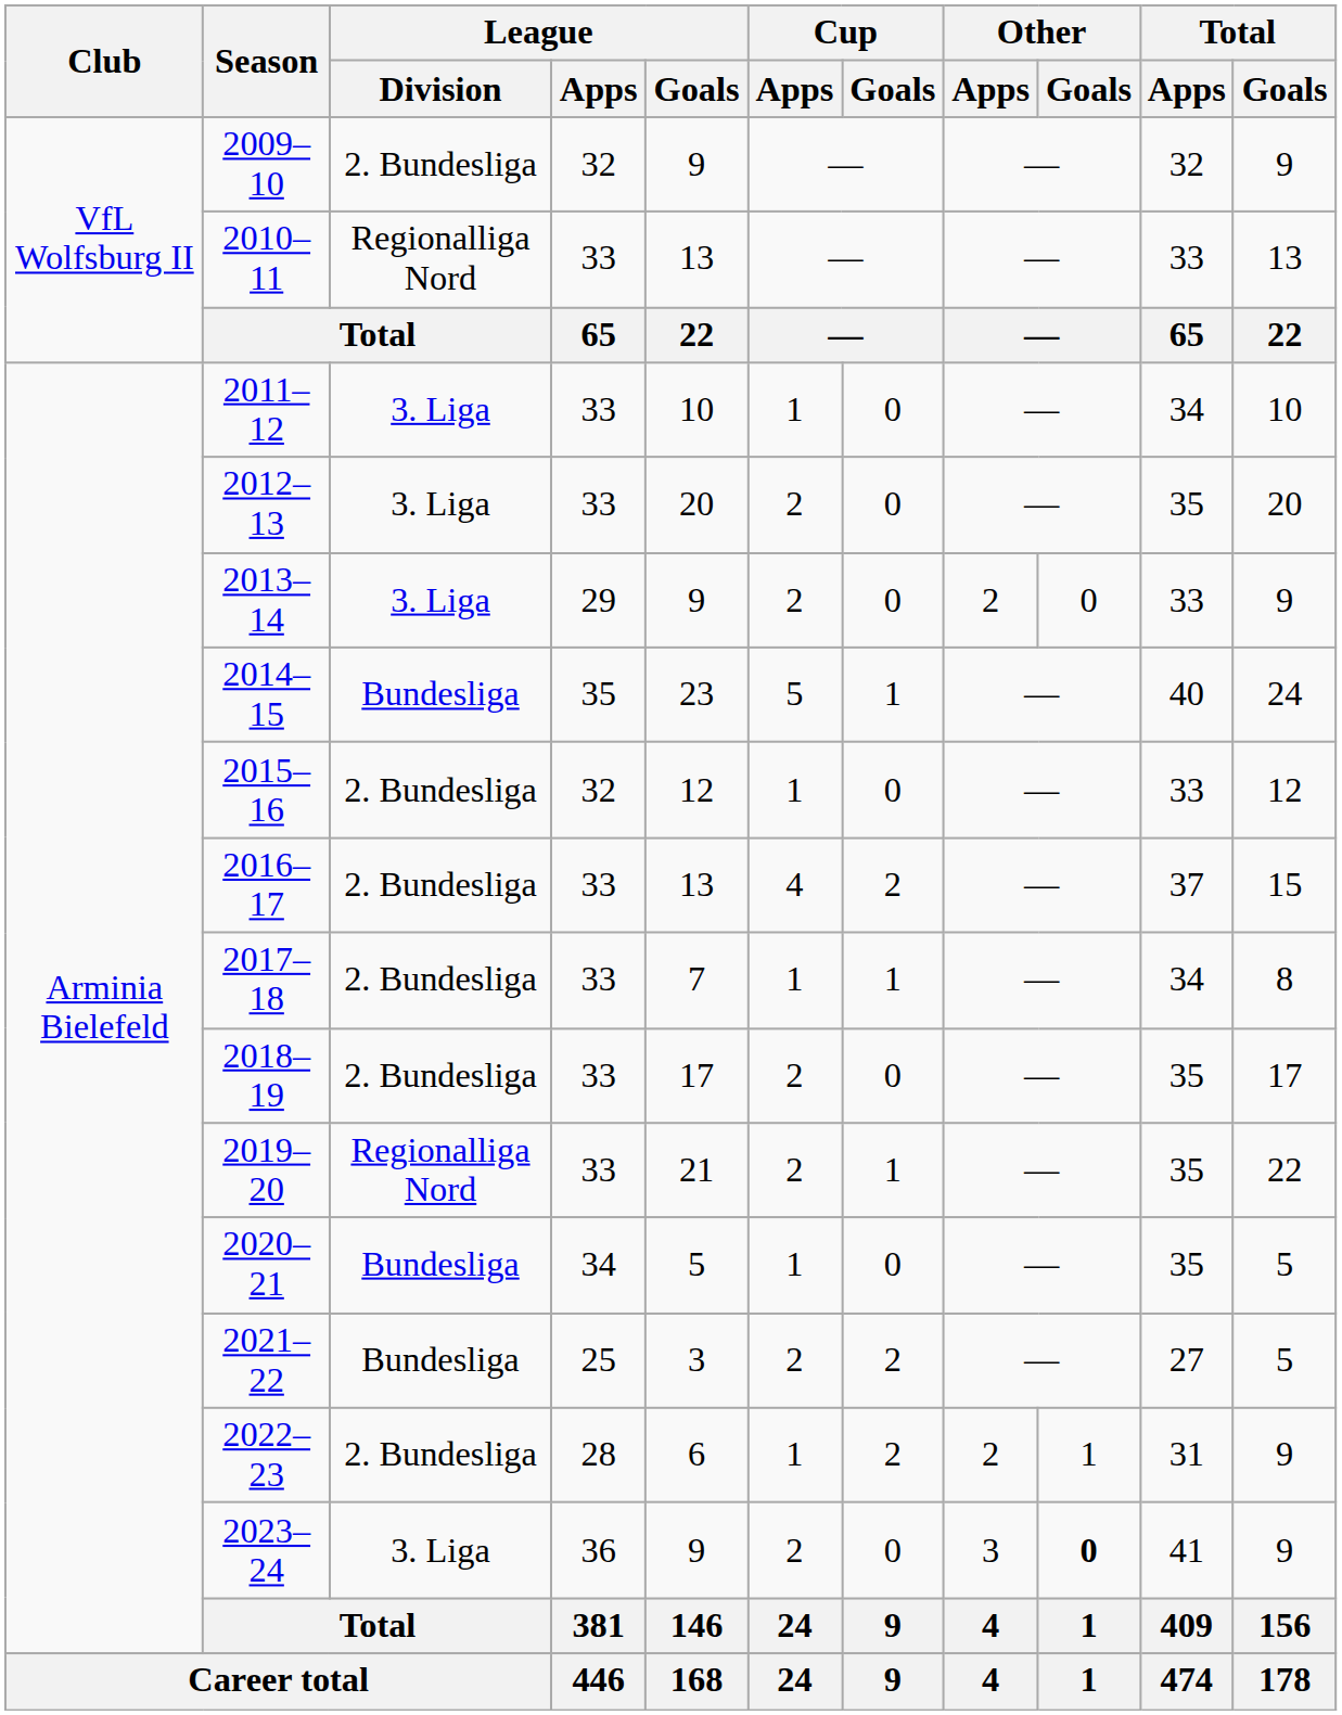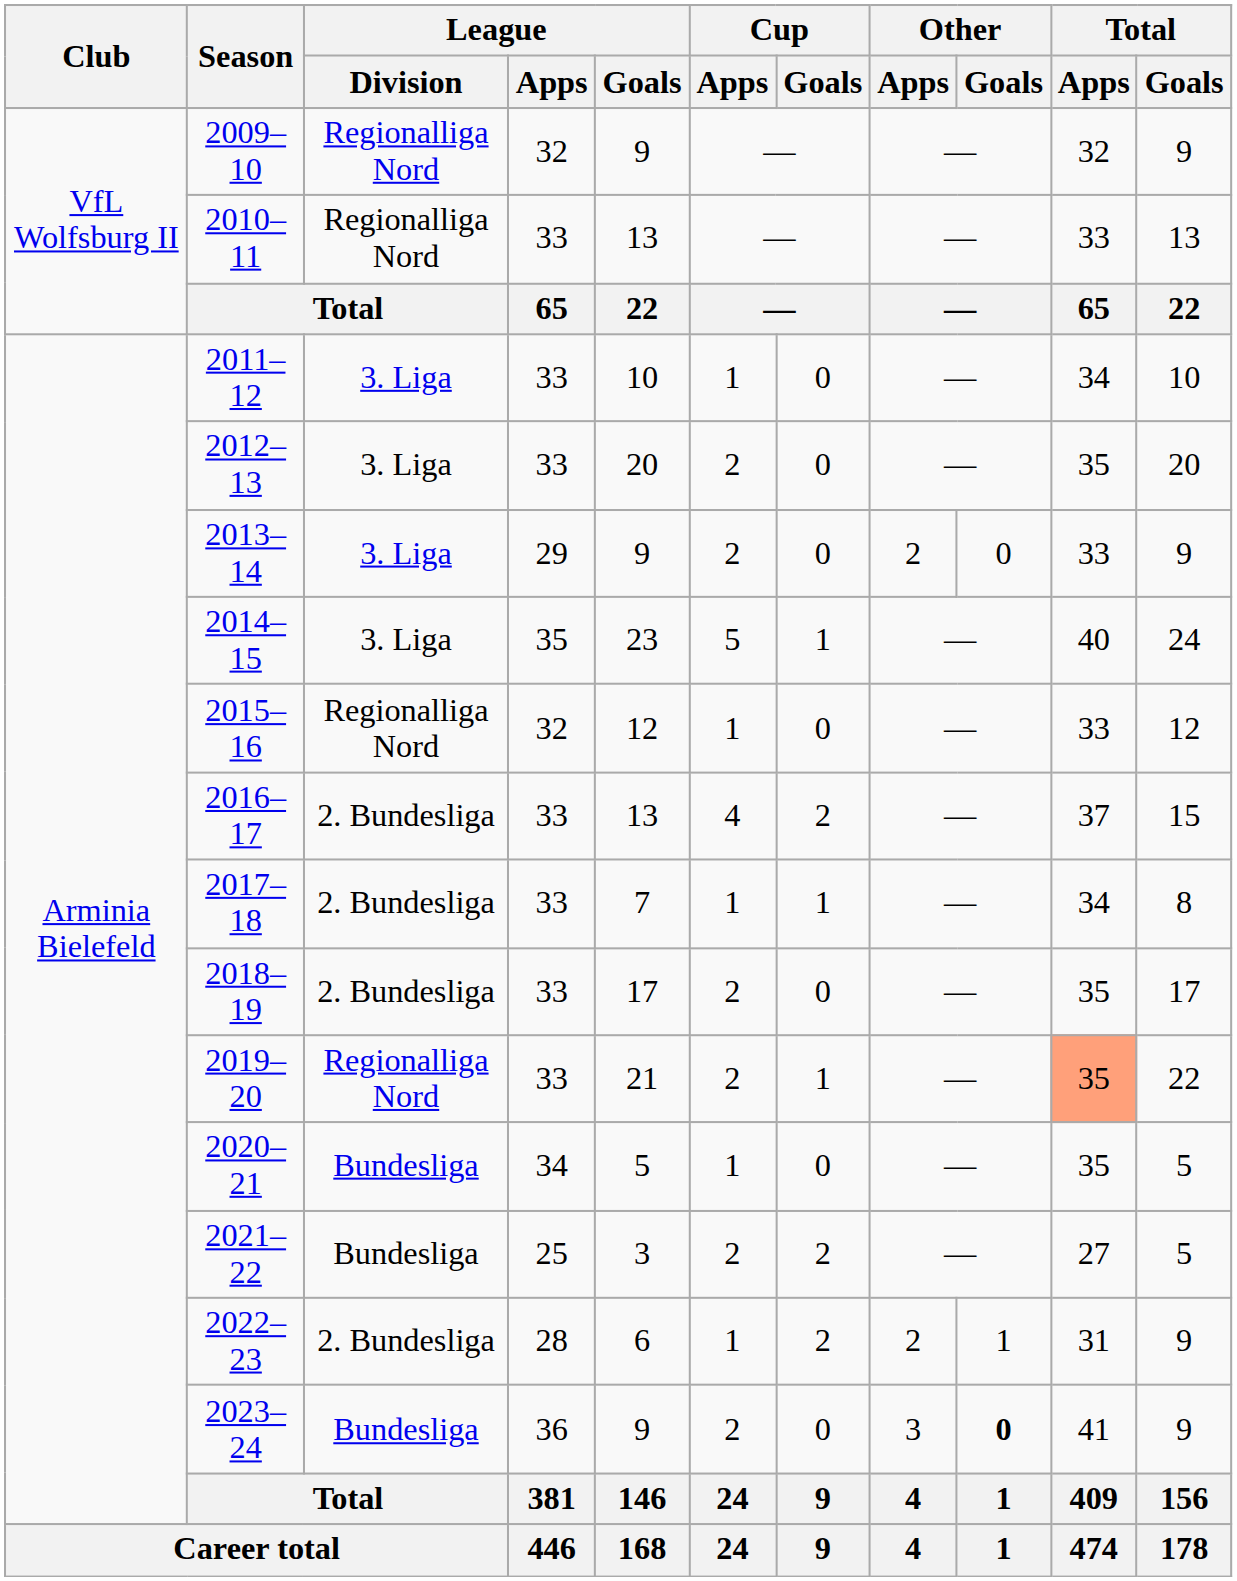2009–10 | League / Division: 2. Bundesliga -> Regionalliga Nord
2014–15 | League / Division: Bundesliga -> 3. Liga
2015–16 | League / Division: 2. Bundesliga -> Regionalliga Nord
2019–20 | Total / Apps: no background -> lightsalmon background
2023–24 | League / Division: 3. Liga -> Bundesliga
